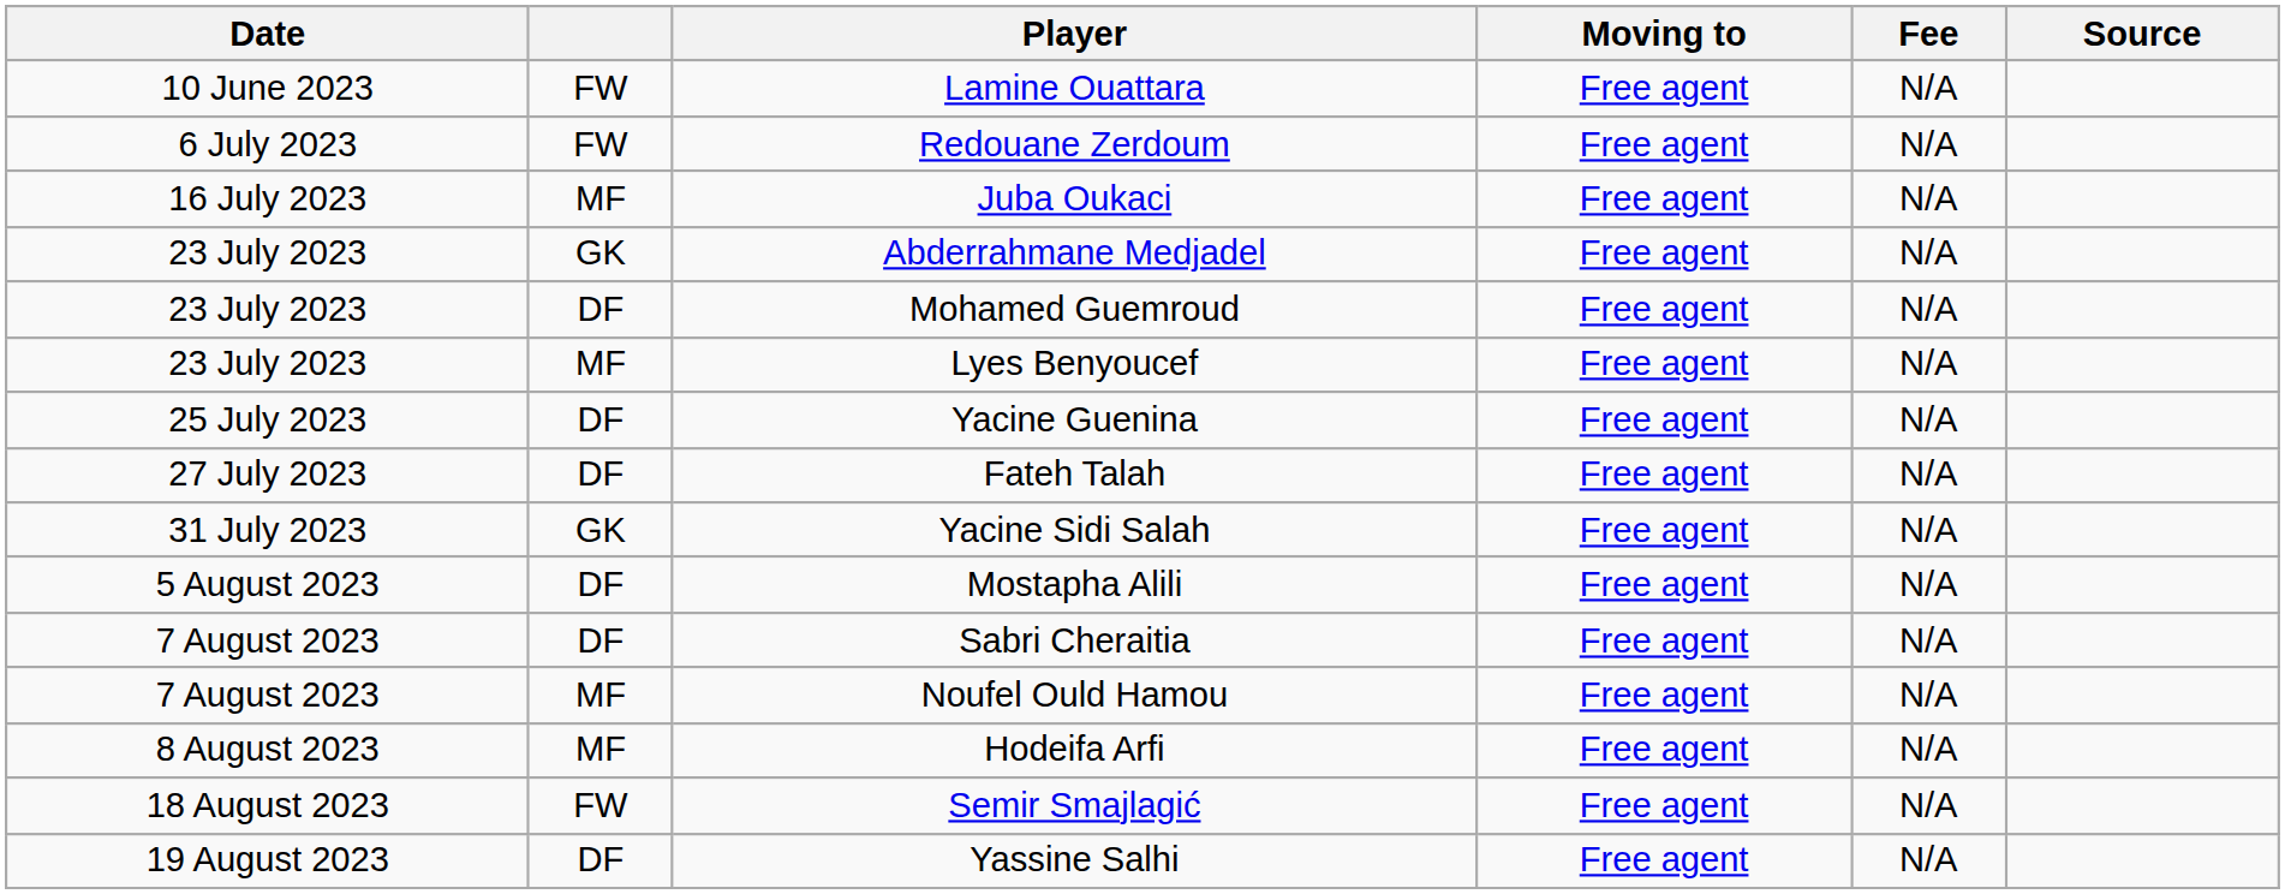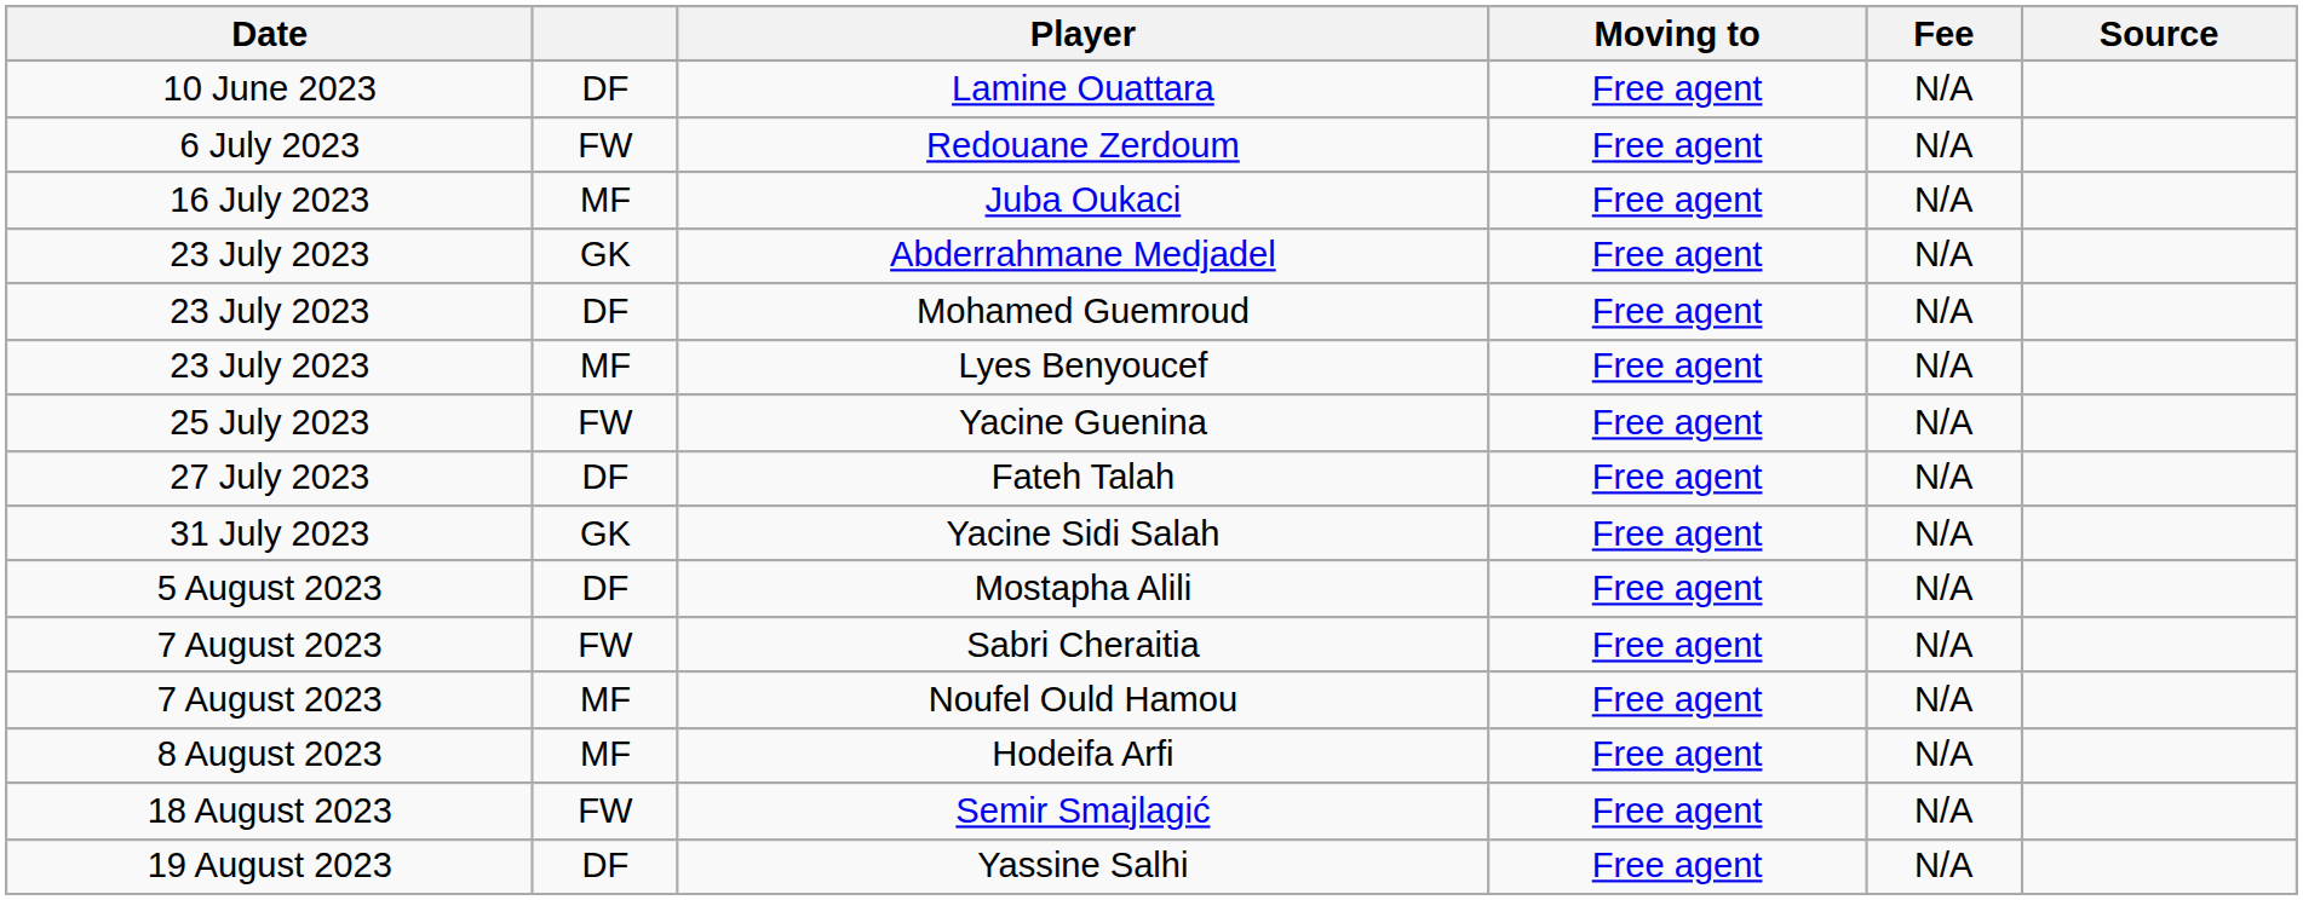Lamine Ouattara | column 2: FW -> DF
Yacine Guenina | column 2: DF -> FW
Sabri Cheraitia | column 2: DF -> FW
